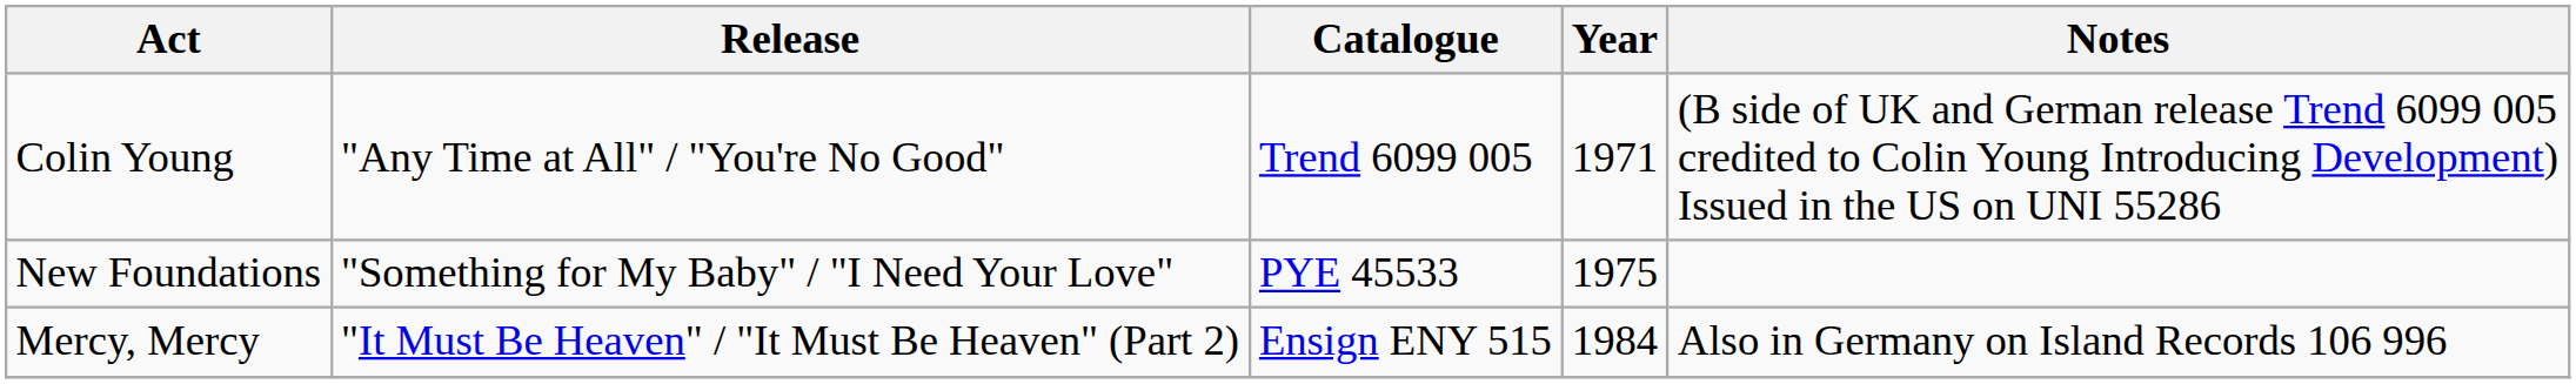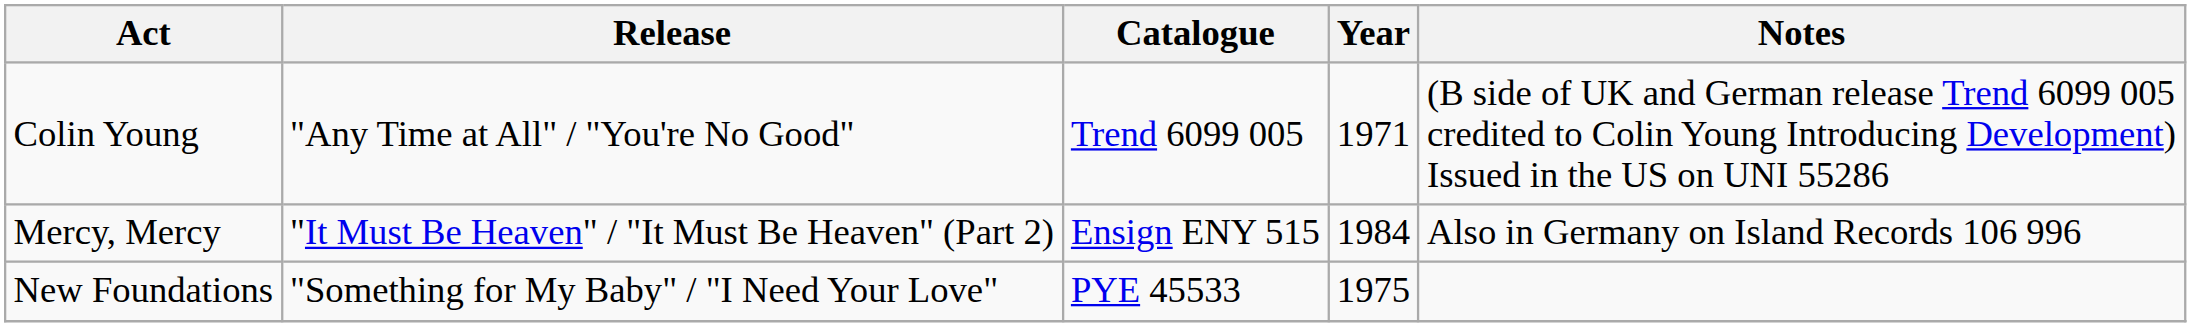rows swapped: New Foundations <-> Mercy, Mercy
